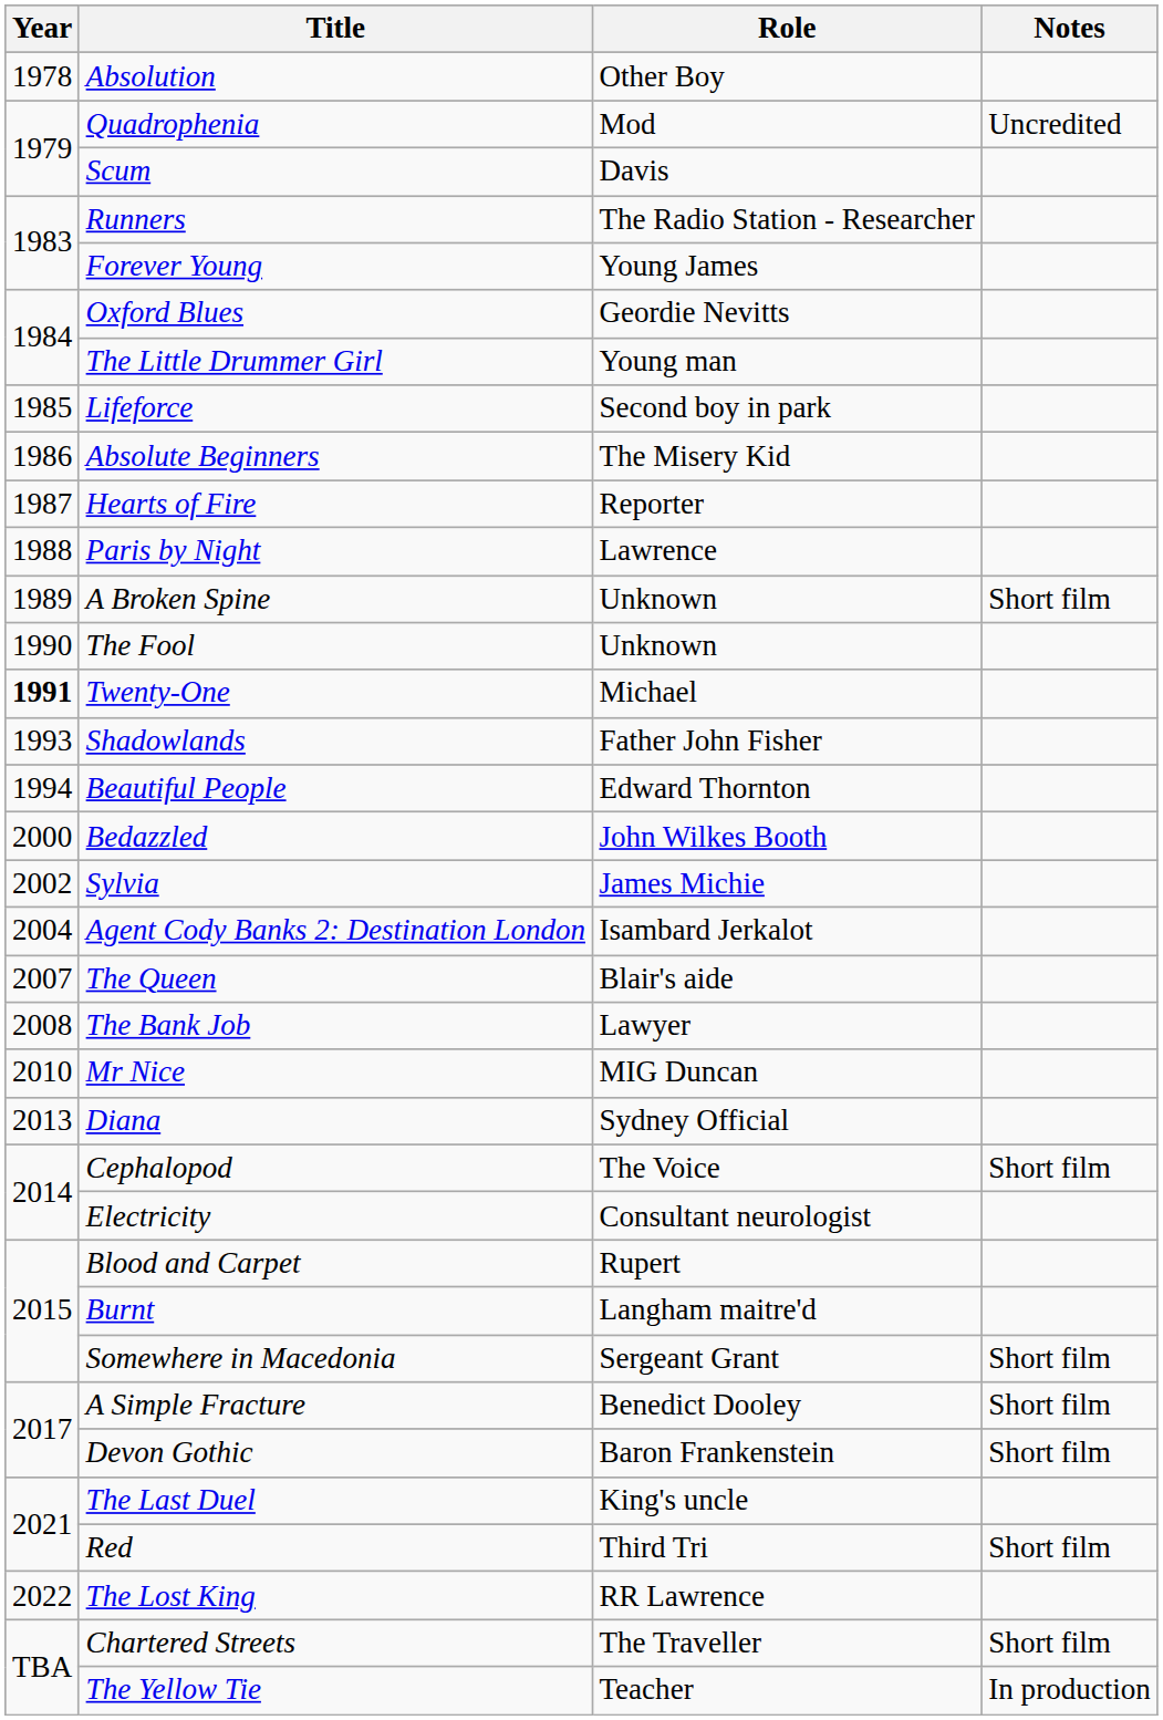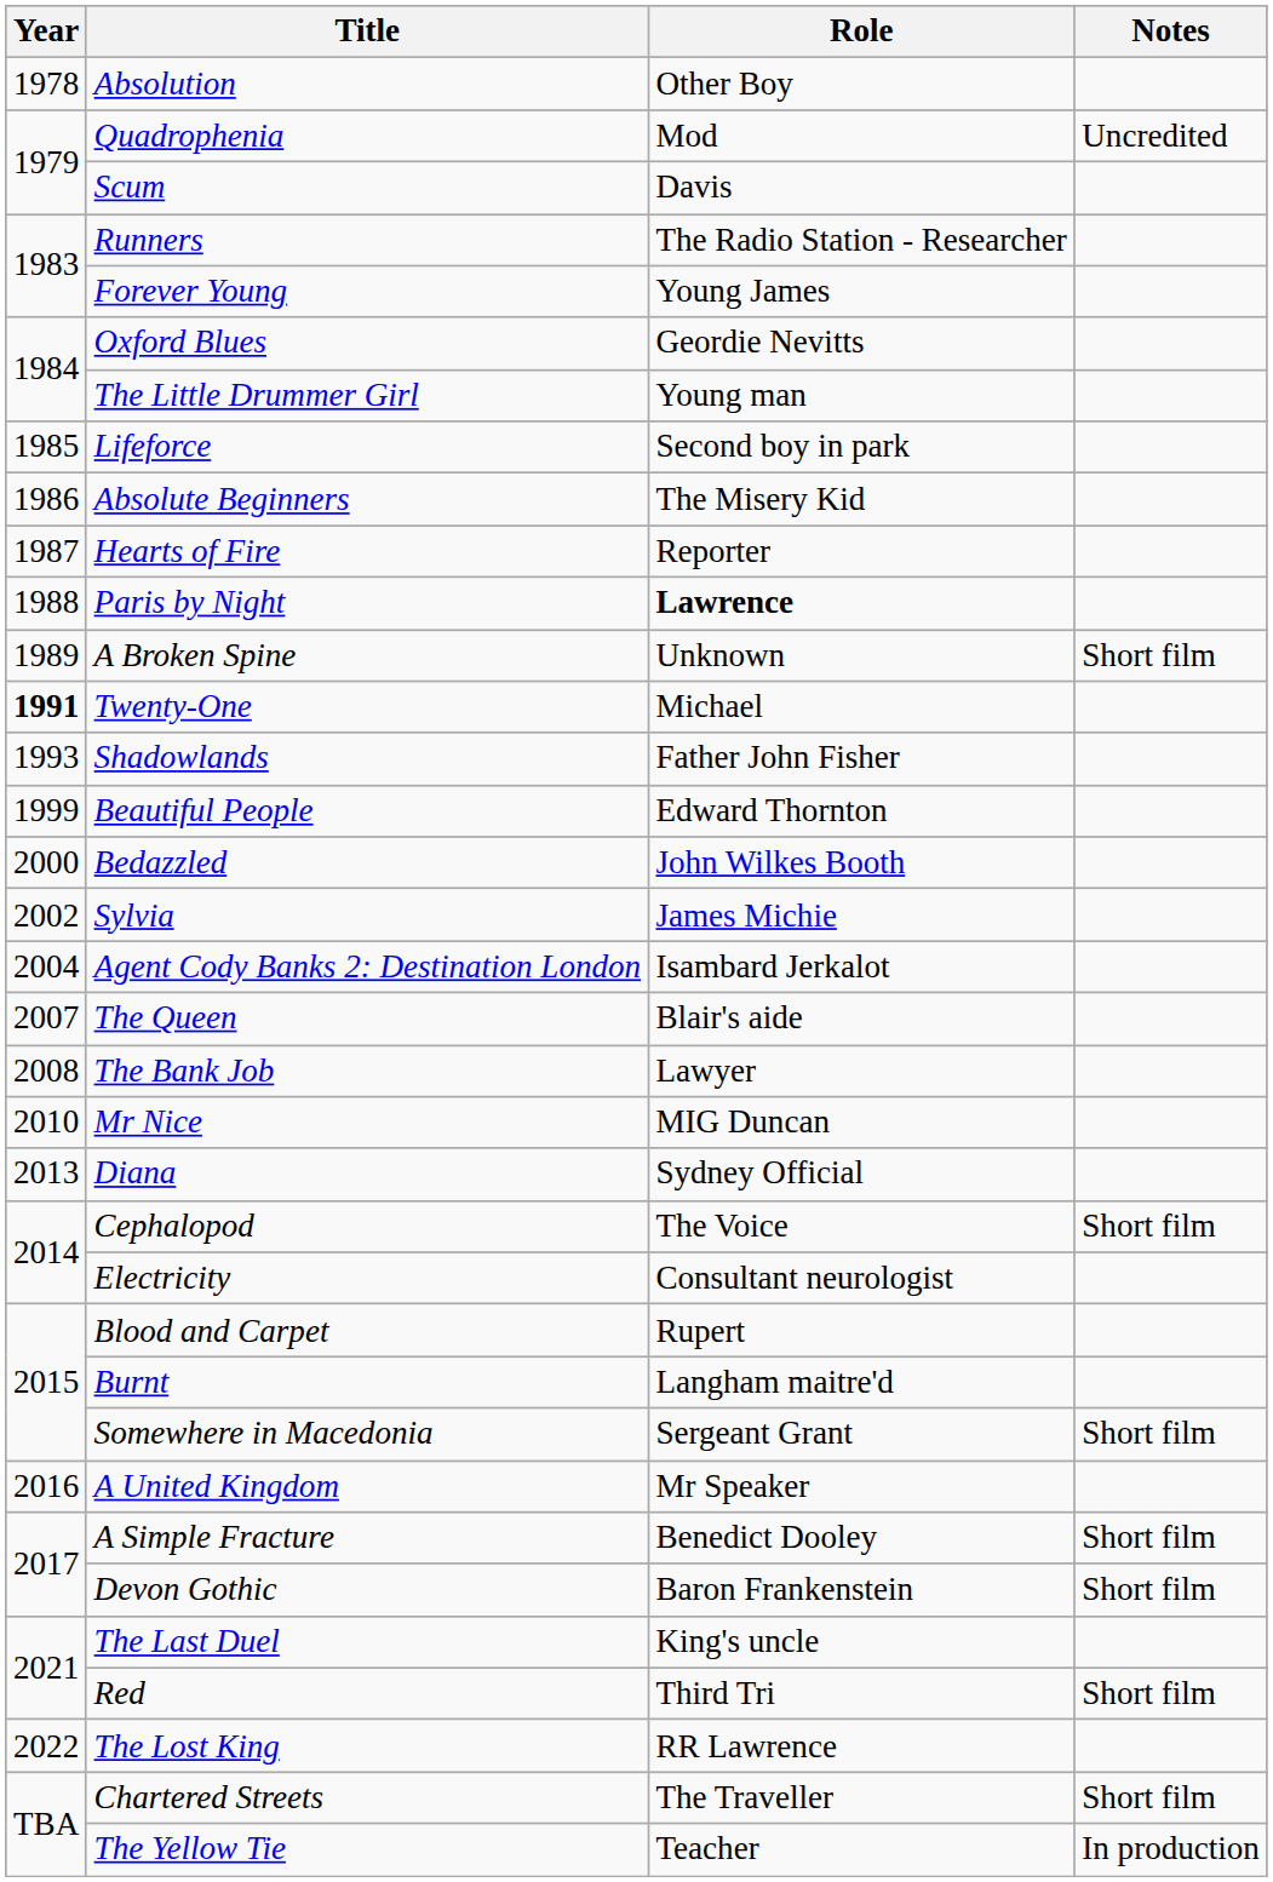Paris by Night | Role: normal -> bold
- row: 1990 | The Fool | Unknown
Beautiful People | Year: 1994 -> 1999
+ row: 2016 | A United Kingdom | Mr Speaker
